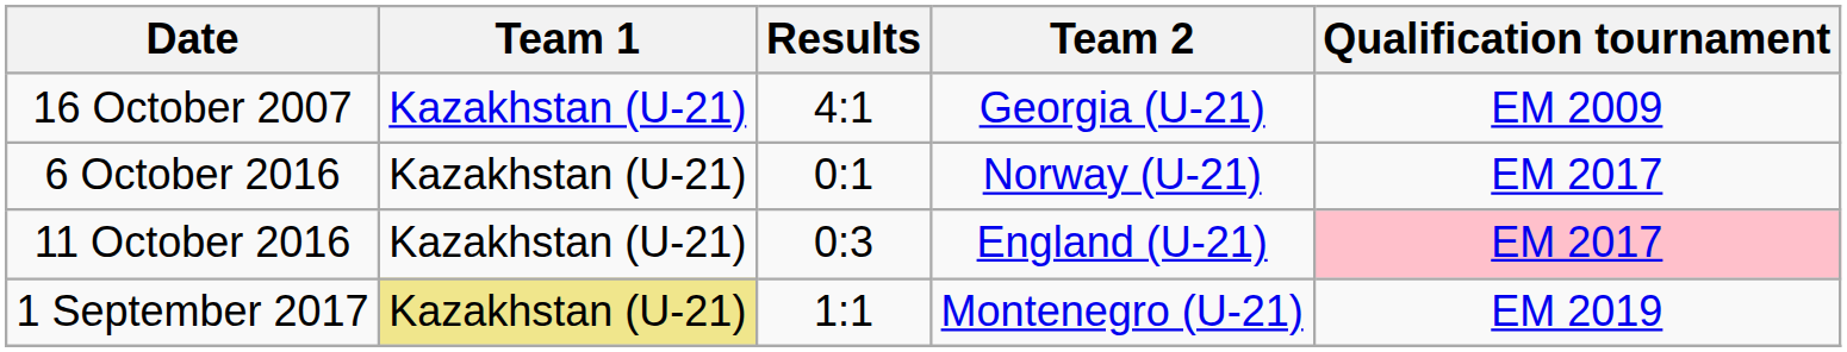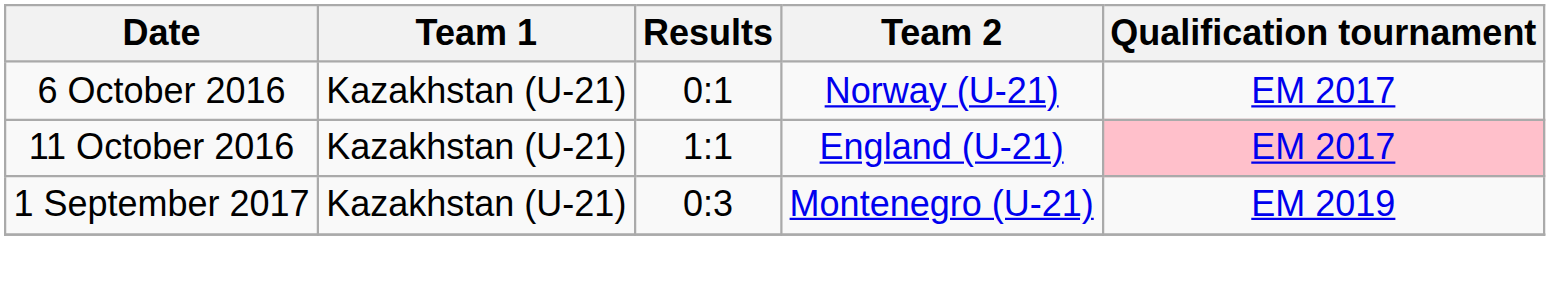- row: 16 October 2007 | Kazakhstan (U-21) | 4:1 | Georgia (U-21) | EM 2009
11 October 2016 | Results: 0:3 -> 1:1
1 September 2017 | Team 1: khaki background -> no background
1 September 2017 | Results: 1:1 -> 0:3
